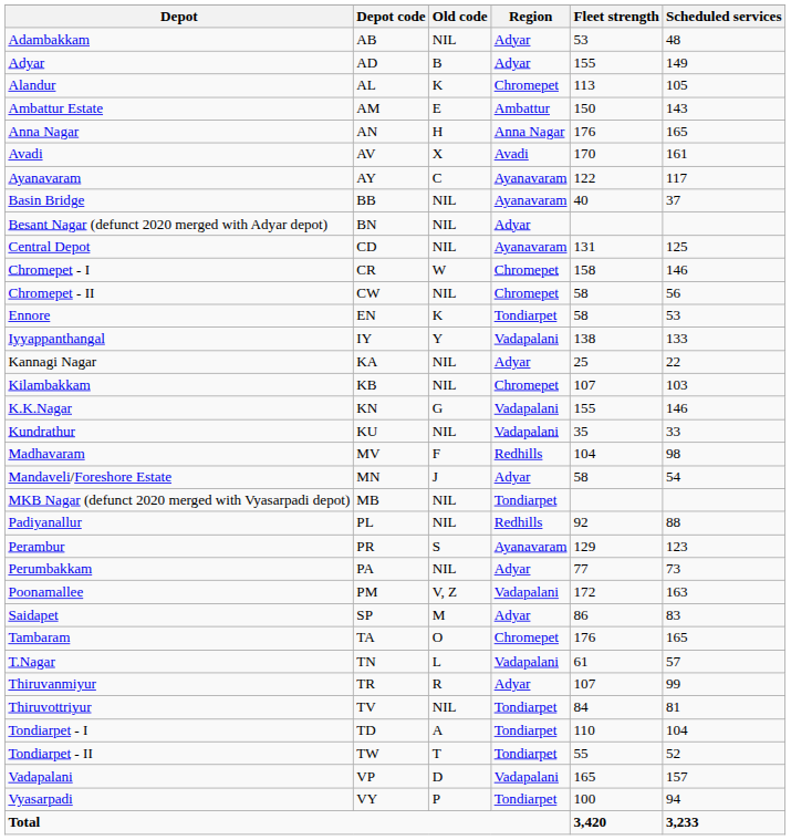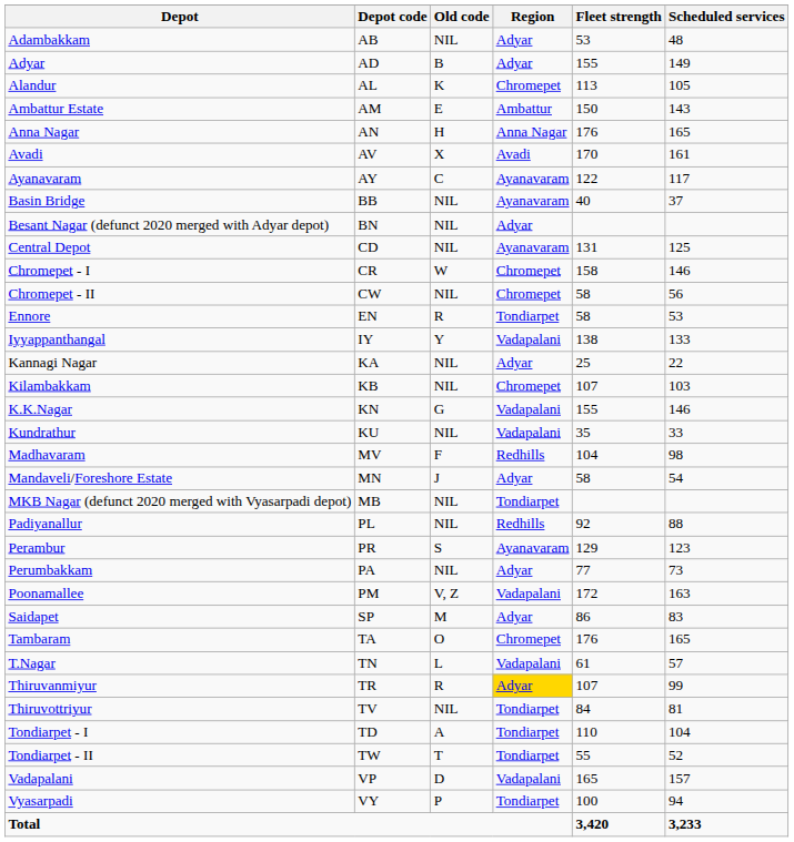Ennore | Old code: K -> R
Thiruvanmiyur | Region: no background -> gold background
